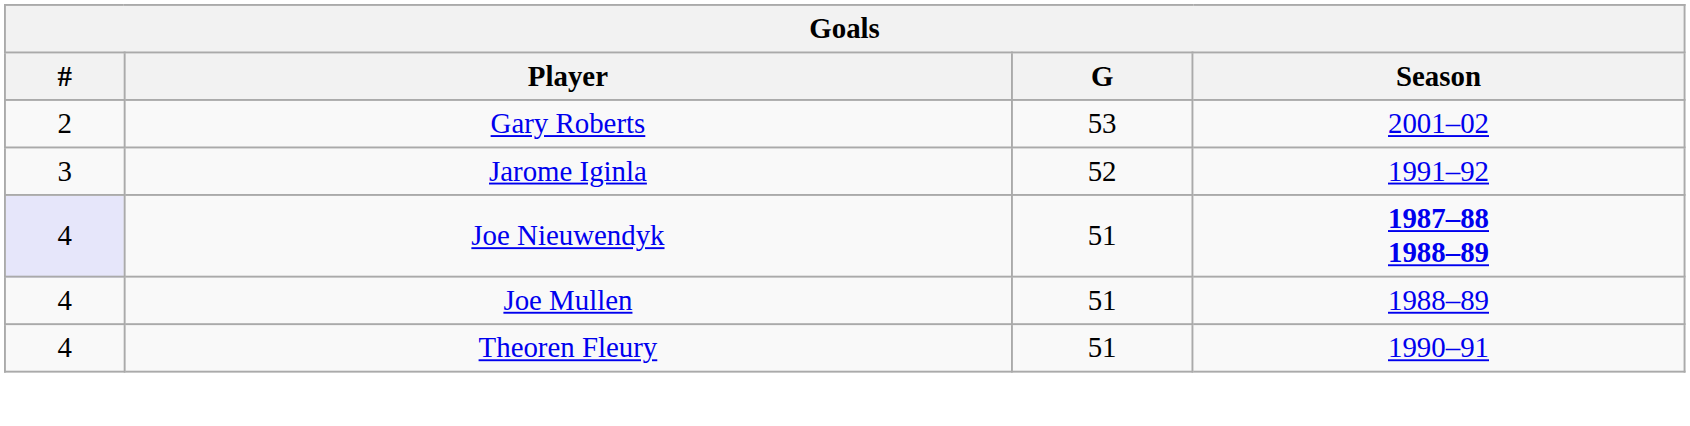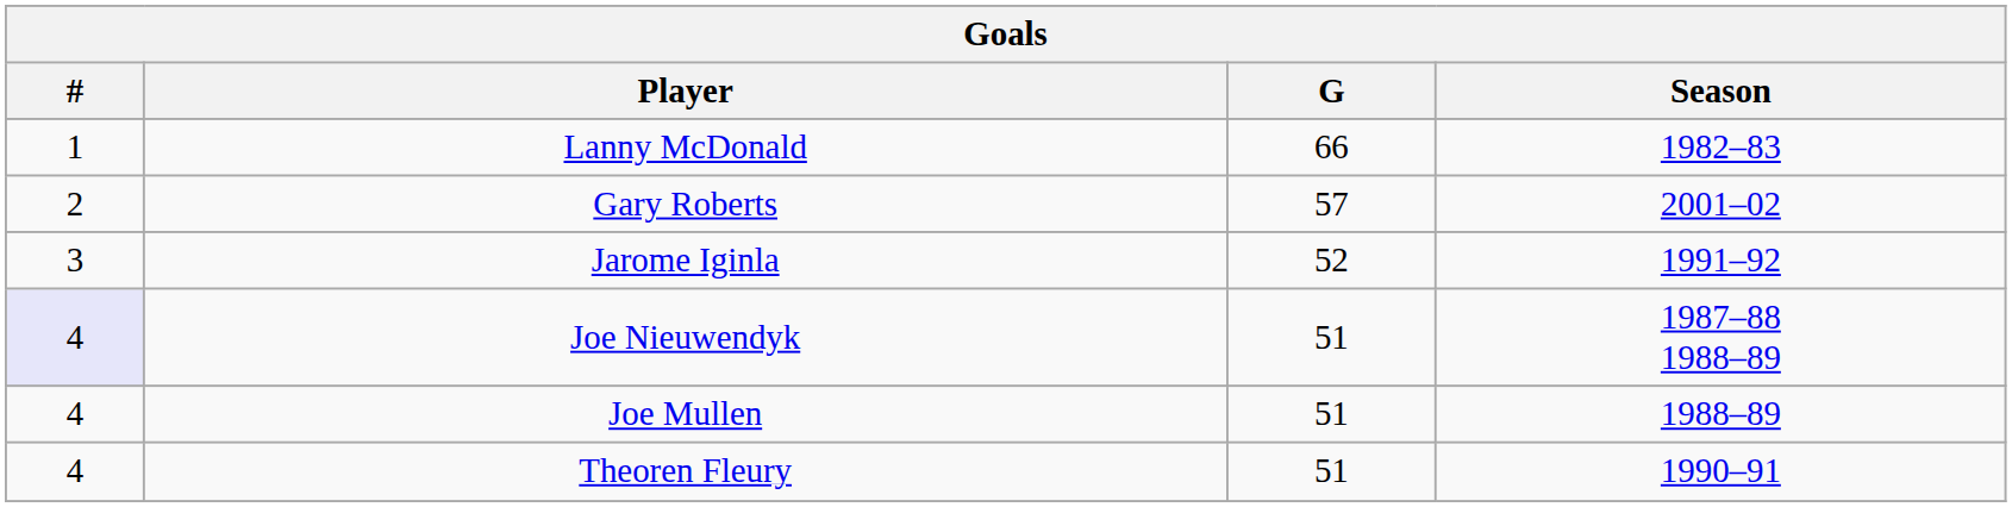+ row: 1 | Lanny McDonald | 66 | 1982–83
Gary Roberts | G: 53 -> 57
Joe Nieuwendyk | Season: bold -> normal
